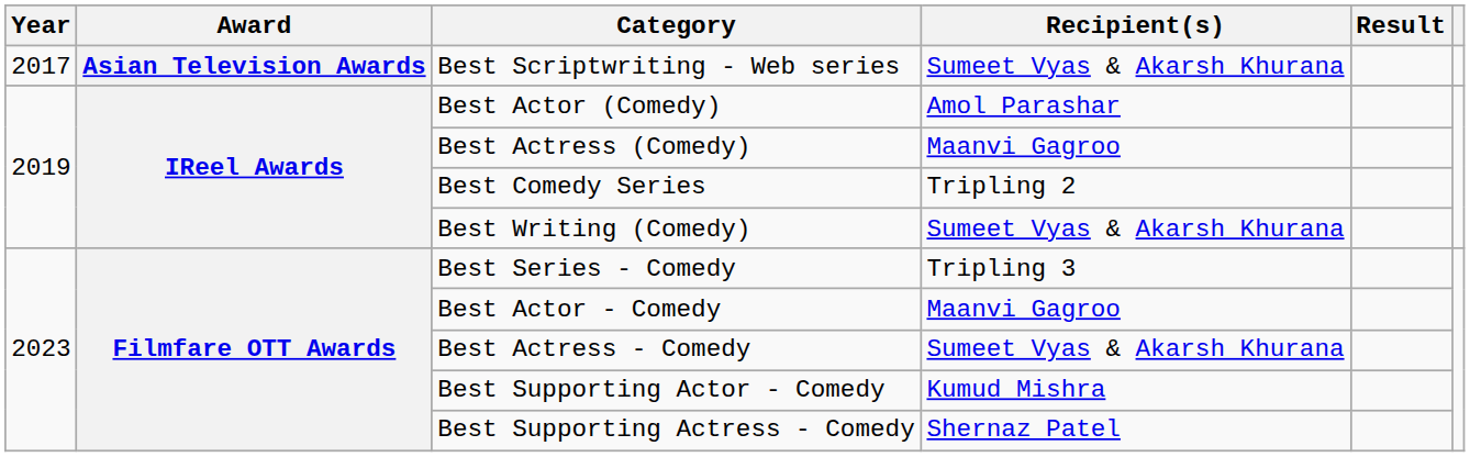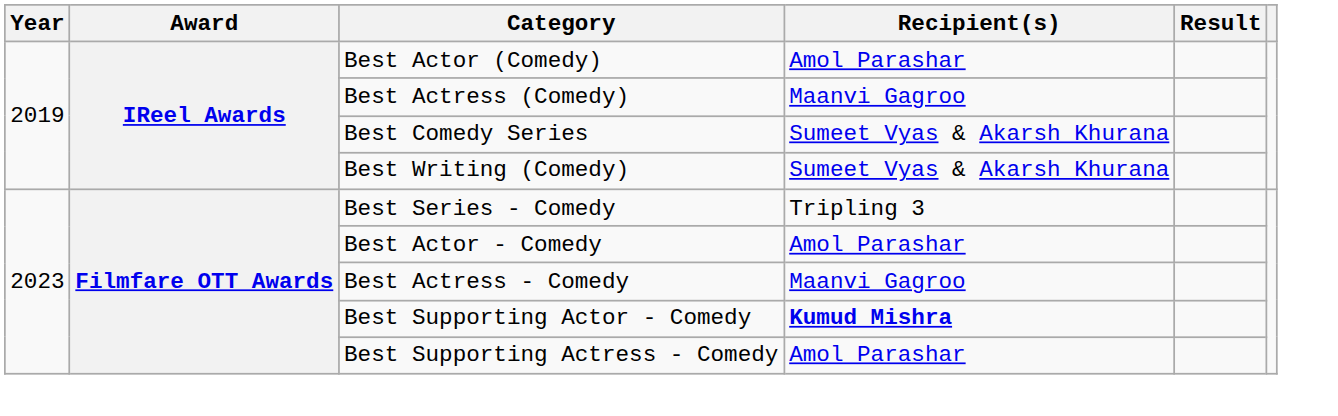- row: 2017 | Asian Television Awards | Best Scriptwriting - Web series | Sumeet Vyas & Akarsh Khurana
Best Comedy Series | Recipient(s): Tripling 2 -> Sumeet Vyas & Akarsh Khurana
Best Actor - Comedy | Recipient(s): Maanvi Gagroo -> Amol Parashar
Best Actress - Comedy | Recipient(s): Sumeet Vyas & Akarsh Khurana -> Maanvi Gagroo
Best Supporting Actor - Comedy | Recipient(s): normal -> bold
Best Supporting Actress - Comedy | Recipient(s): Shernaz Patel -> Amol Parashar
